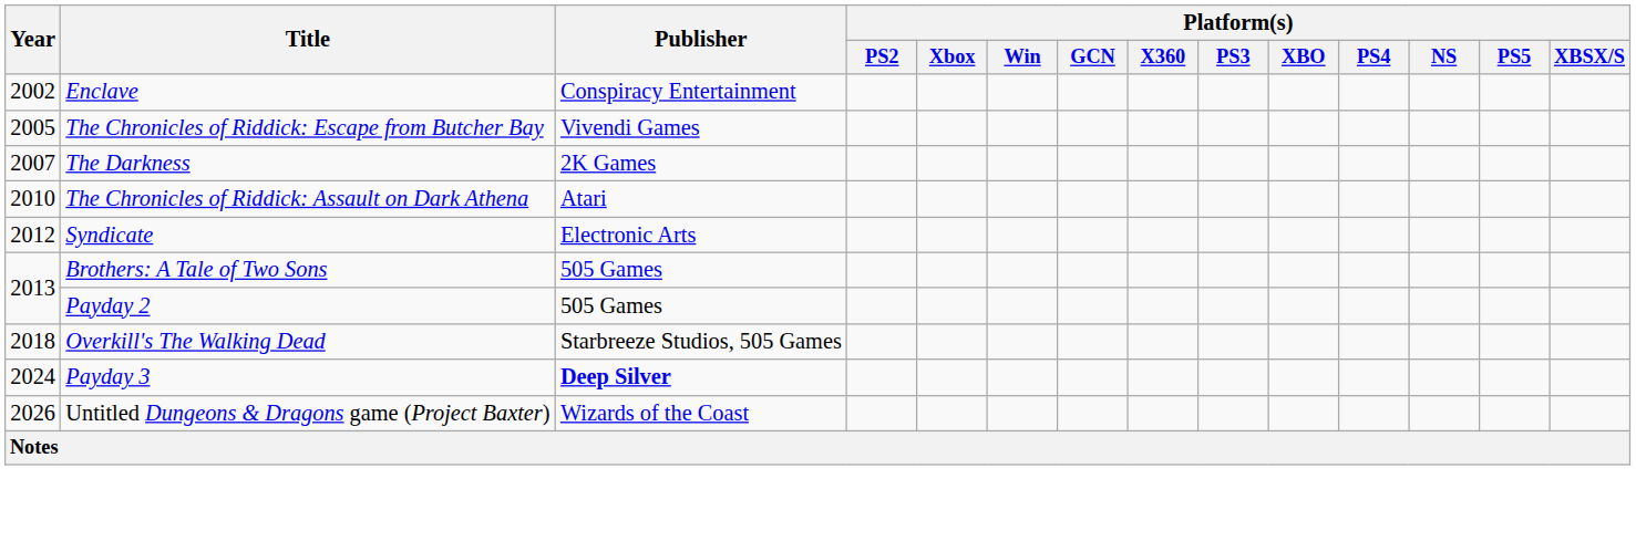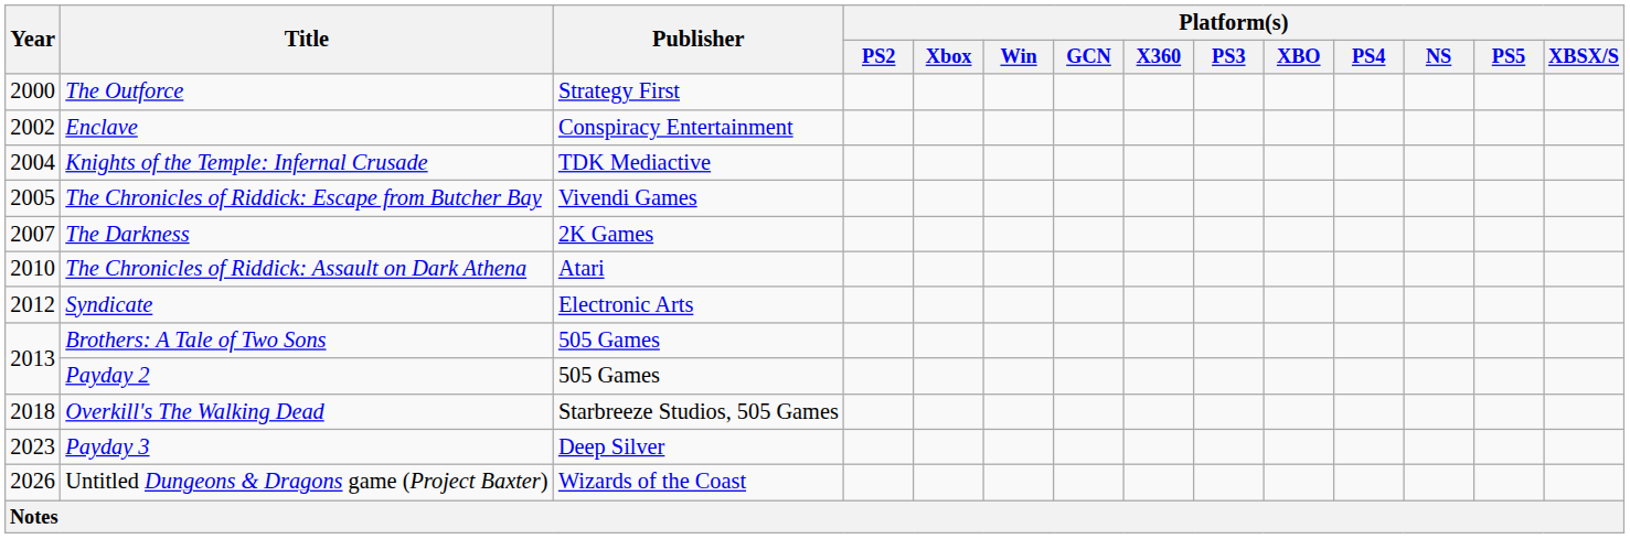+ row: 2000 | The Outforce | Strategy First
+ row: 2004 | Knights of the Temple: Infernal Crusade | TDK Mediactive
Payday 3 | Year: 2024 -> 2023
Payday 3 | Publisher: bold -> normal
